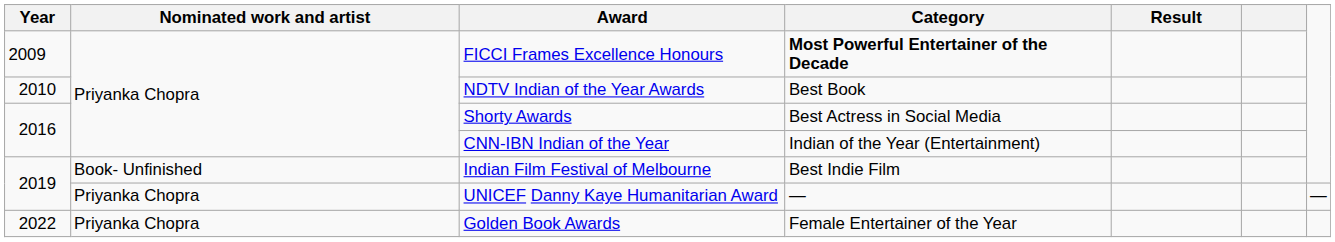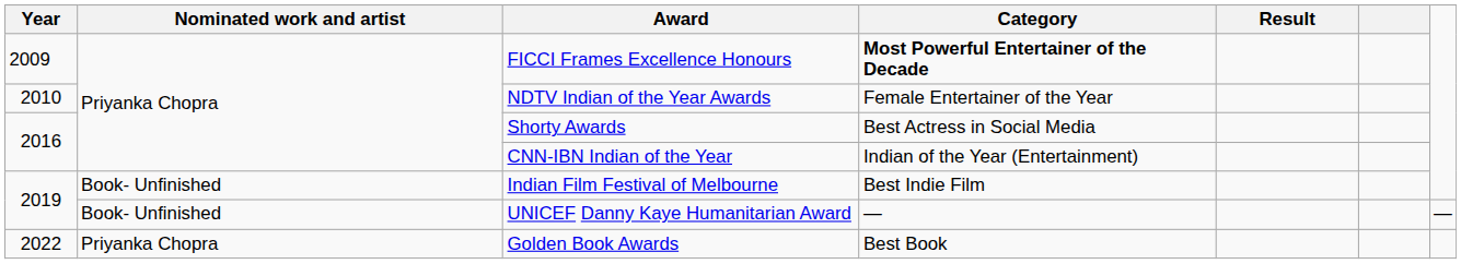NDTV Indian of the Year Awards | Category: Best Book -> Female Entertainer of the Year
UNICEF Danny Kaye Humanitarian Award | Nominated work and artist: Priyanka Chopra -> Book- Unfinished
Golden Book Awards | Category: Female Entertainer of the Year -> Best Book
